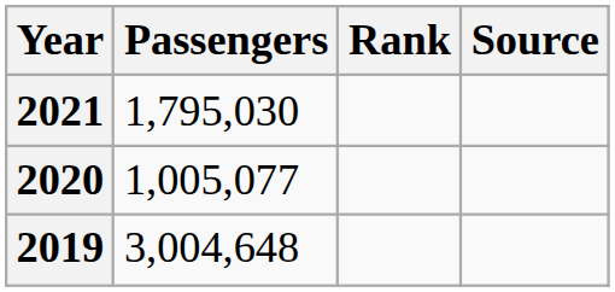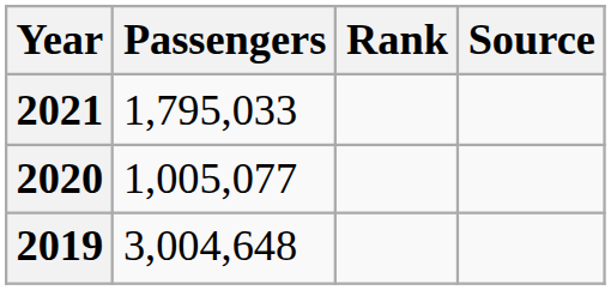2021 | Passengers: 1,795,030 -> 1,795,033
